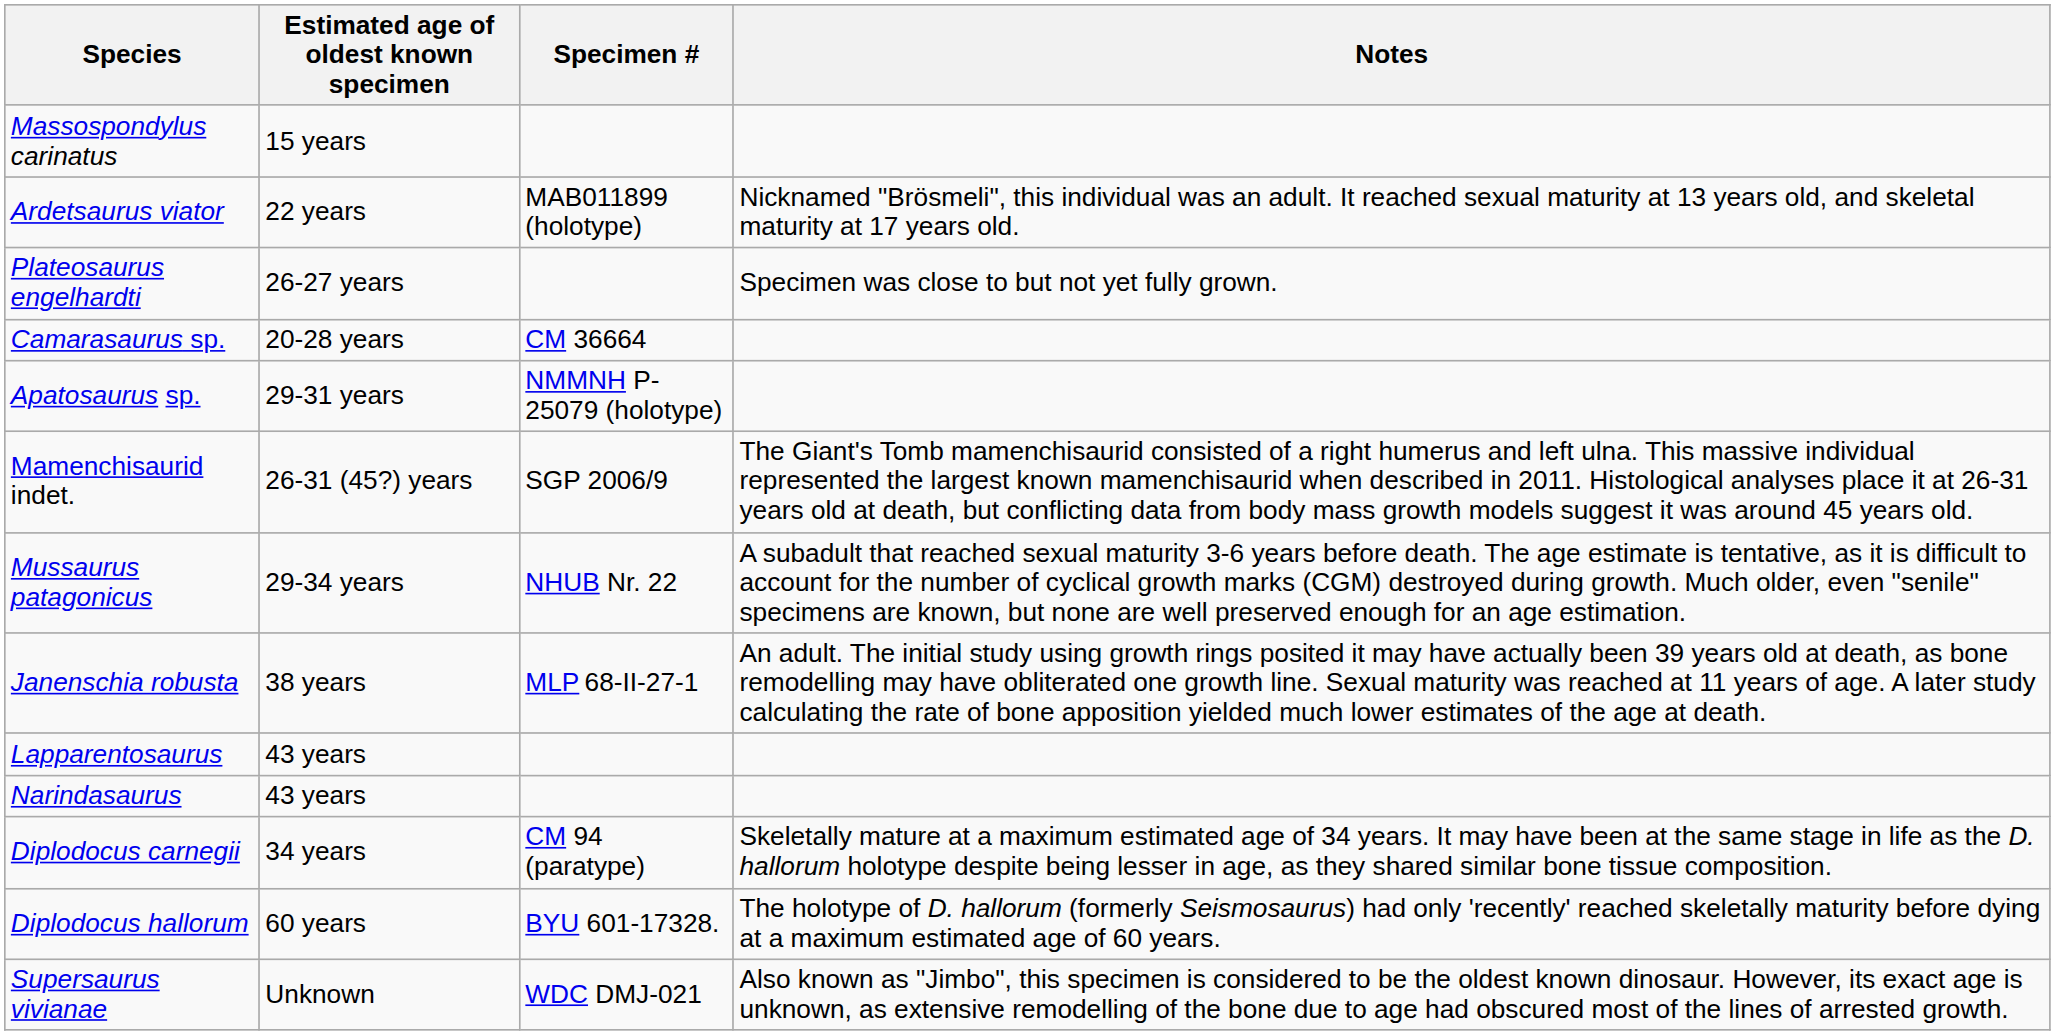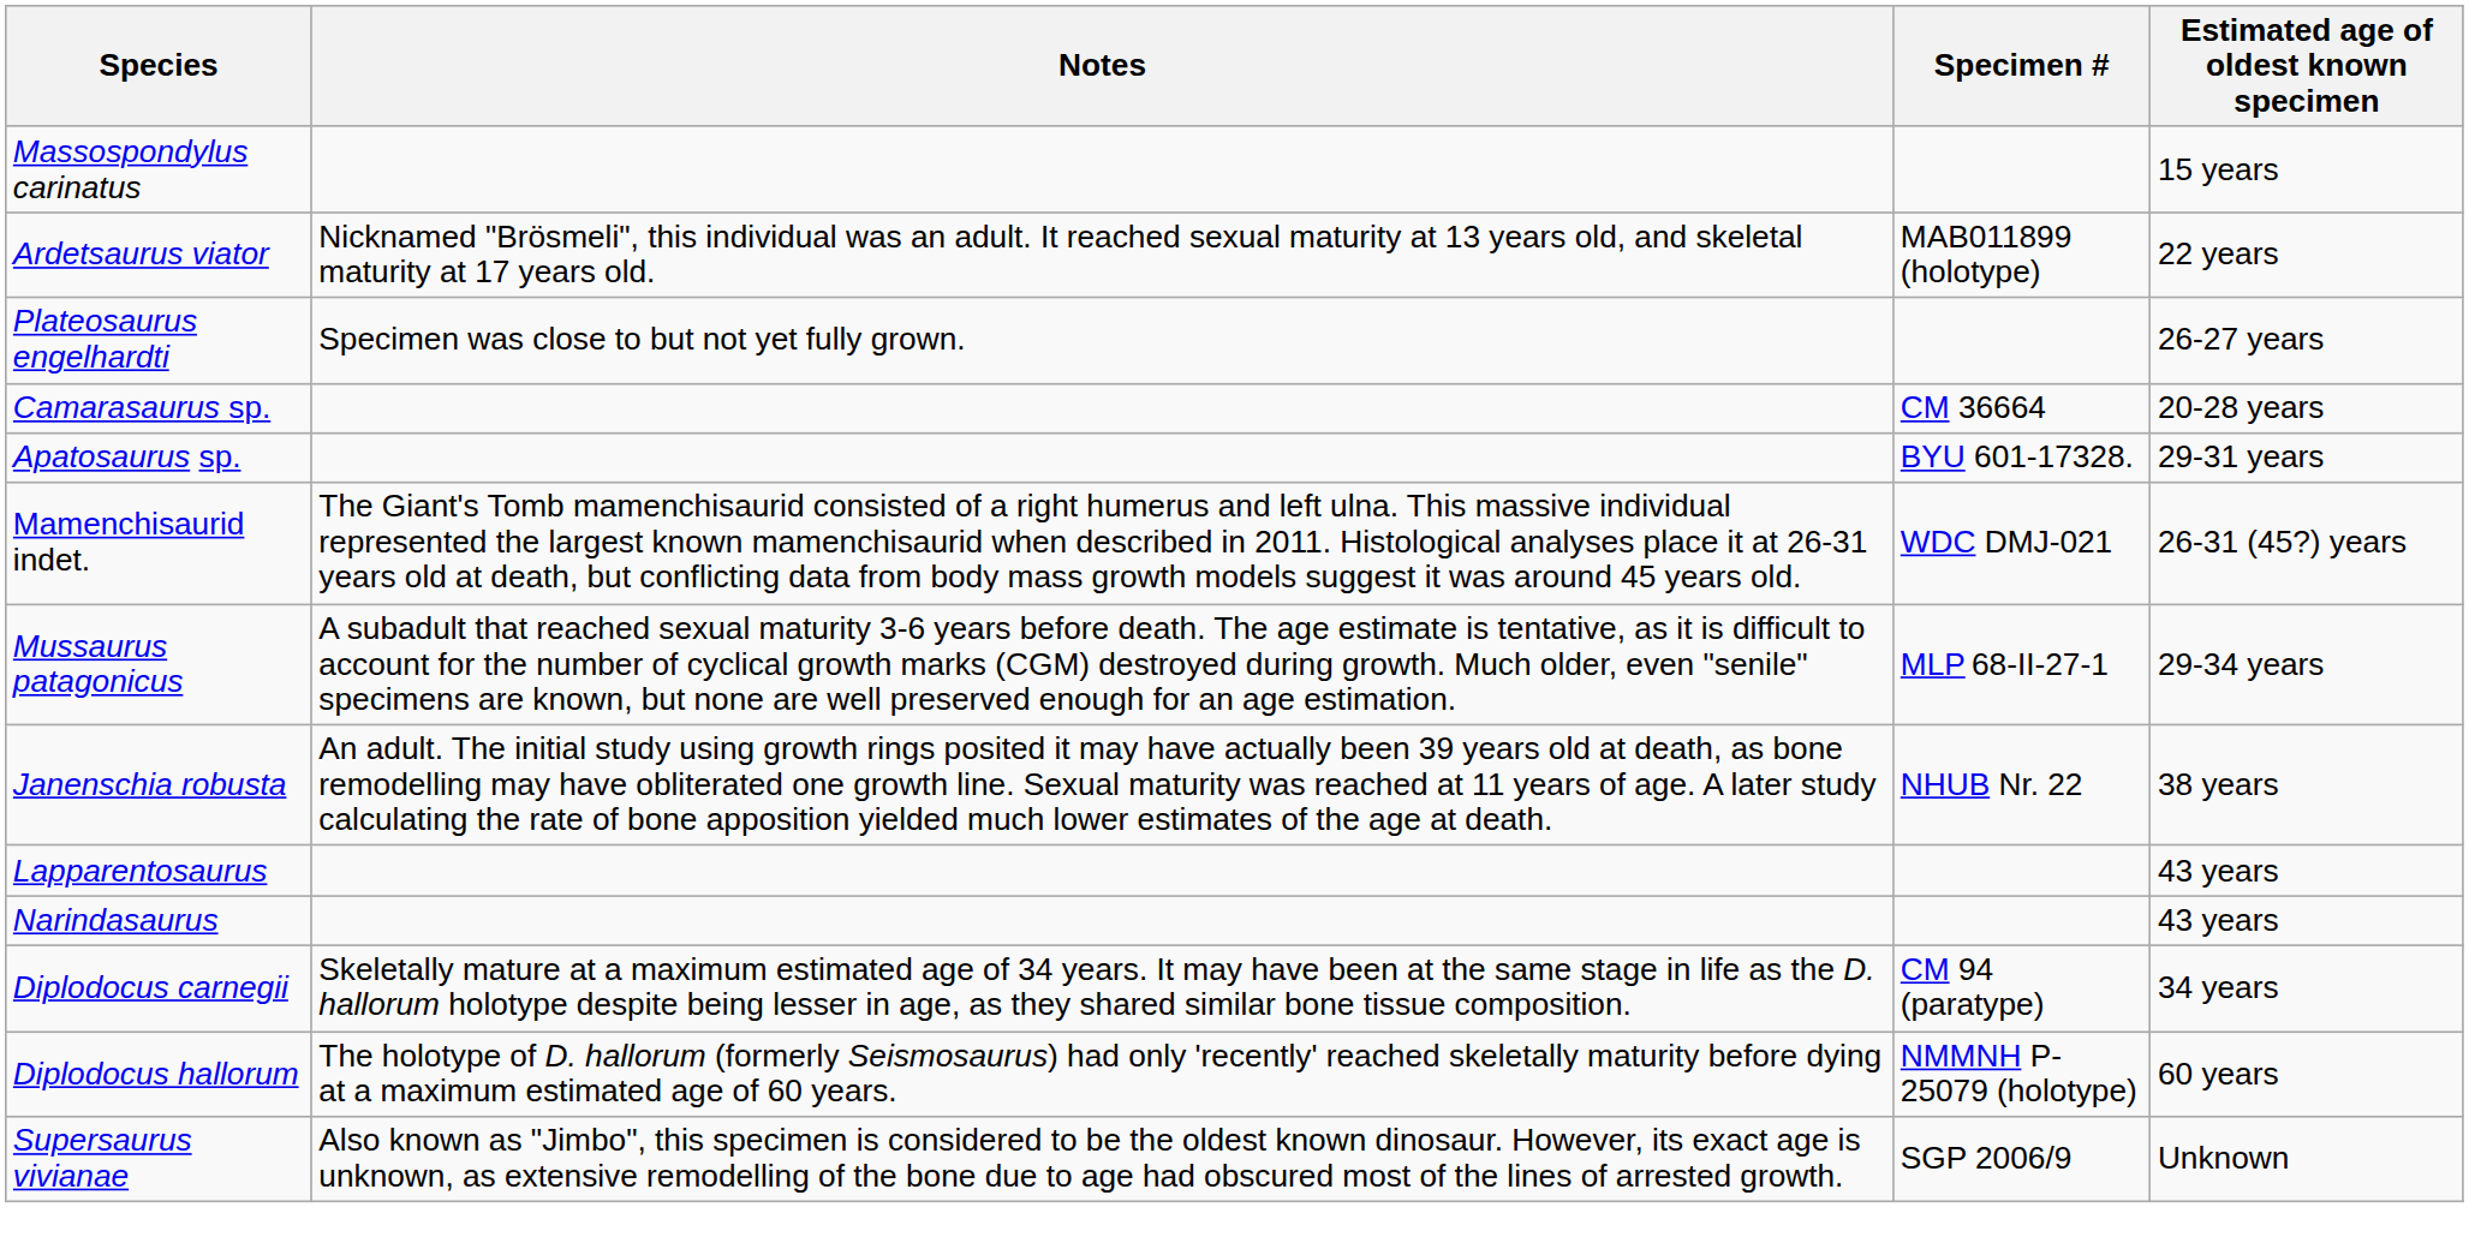columns swapped: Estimated age of oldest known specimen <-> Notes
Apatosaurus sp. | Specimen #: NMMNH P-25079 (holotype) -> BYU 601-17328.
Mamenchisaurid indet. | Specimen #: SGP 2006/9 -> WDC DMJ-021
Mussaurus patagonicus | Specimen #: NHUB Nr. 22 -> MLP 68-II-27-1
Janenschia robusta | Specimen #: MLP 68-II-27-1 -> NHUB Nr. 22
Diplodocus hallorum | Specimen #: BYU 601-17328. -> NMMNH P-25079 (holotype)
Supersaurus vivianae | Specimen #: WDC DMJ-021 -> SGP 2006/9
